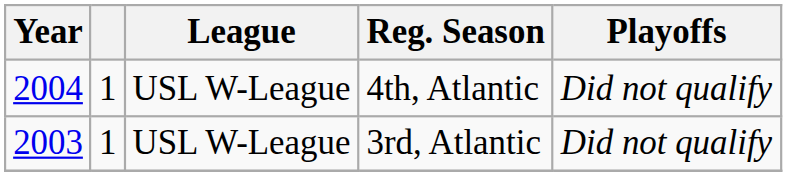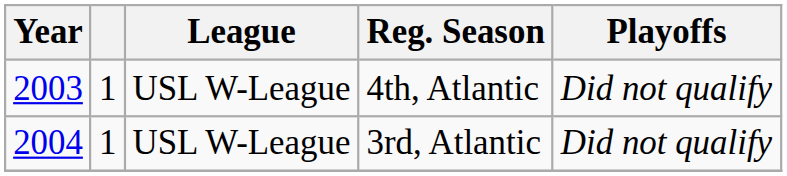4th, Atlantic | Year: 2004 -> 2003
3rd, Atlantic | Year: 2003 -> 2004
